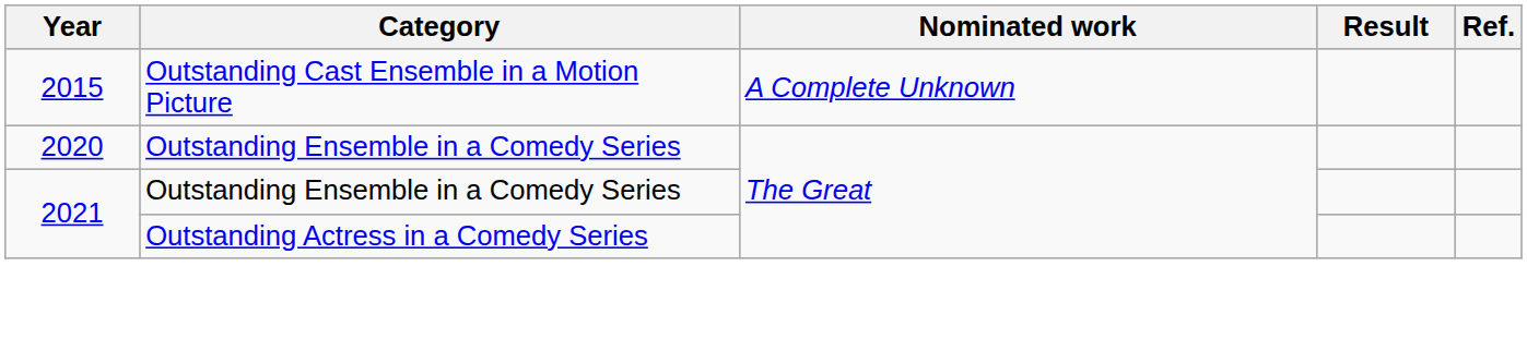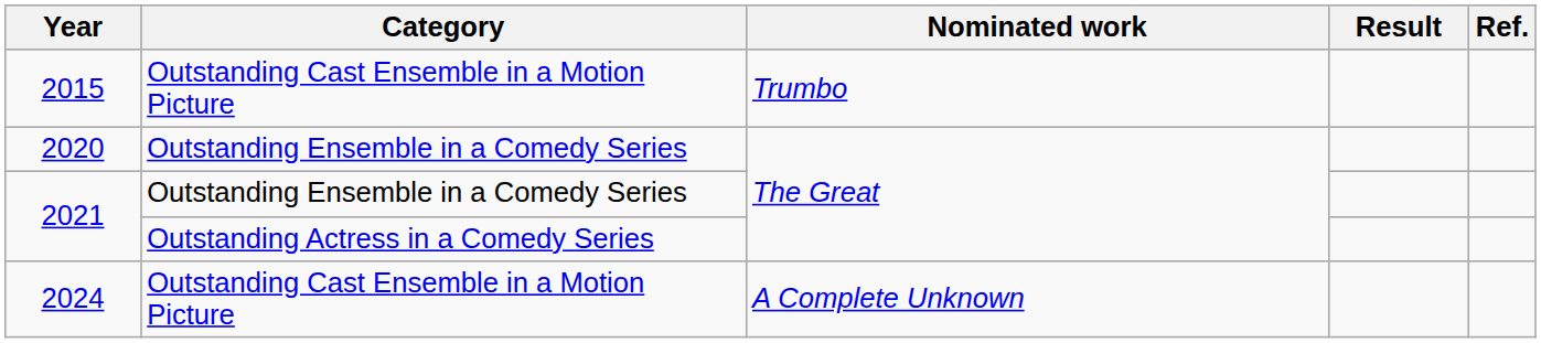2015 | Nominated work: A Complete Unknown -> Trumbo
+ row: 2024 | Outstanding Cast Ensemble in a Motion Picture | A Complete Unknown
